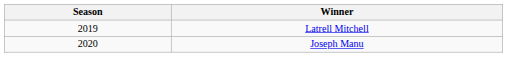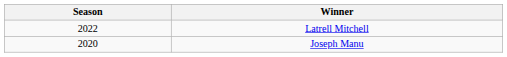Latrell Mitchell | Season: 2019 -> 2022
